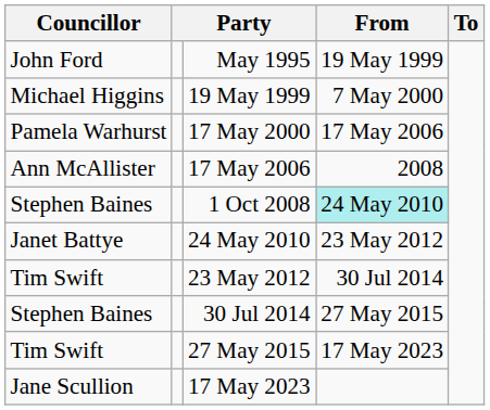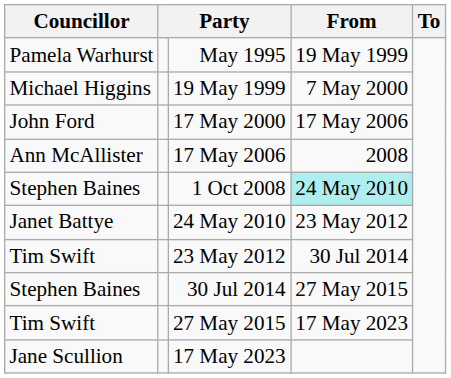May 1995 | Councillor: John Ford -> Pamela Warhurst
17 May 2000 | Councillor: Pamela Warhurst -> John Ford
